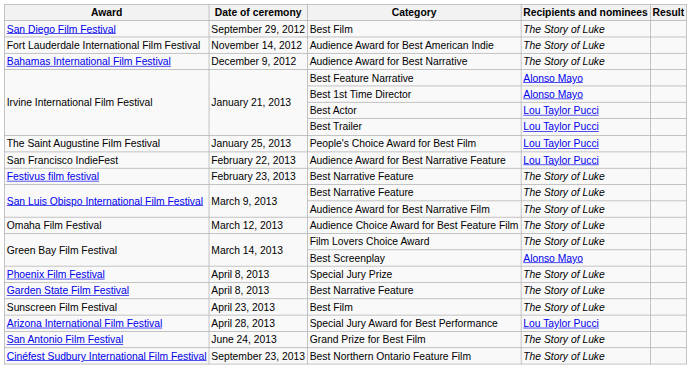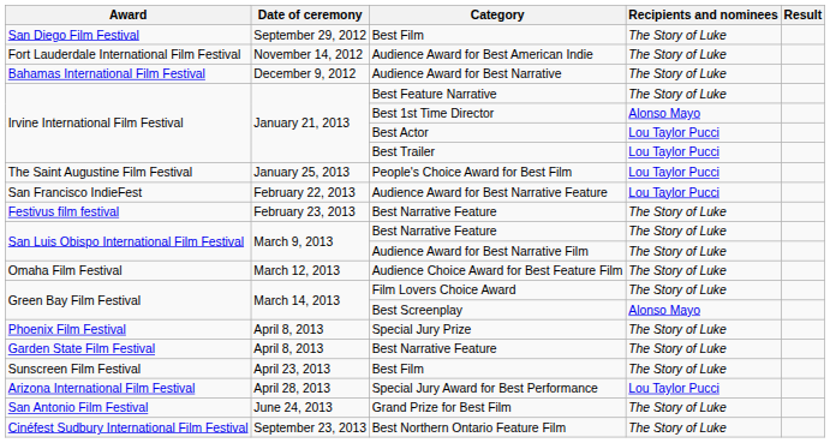Best Feature Narrative | Recipients and nominees: Alonso Mayo -> The Story of Luke
